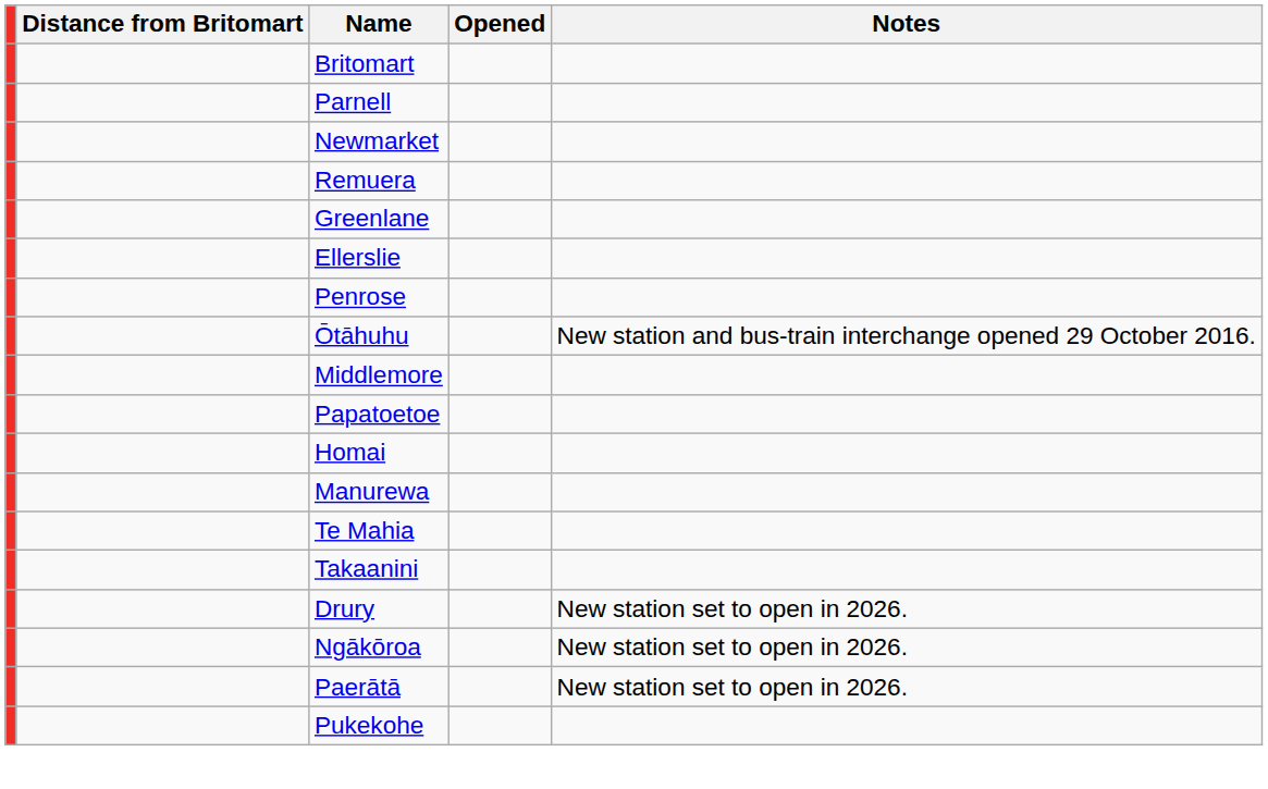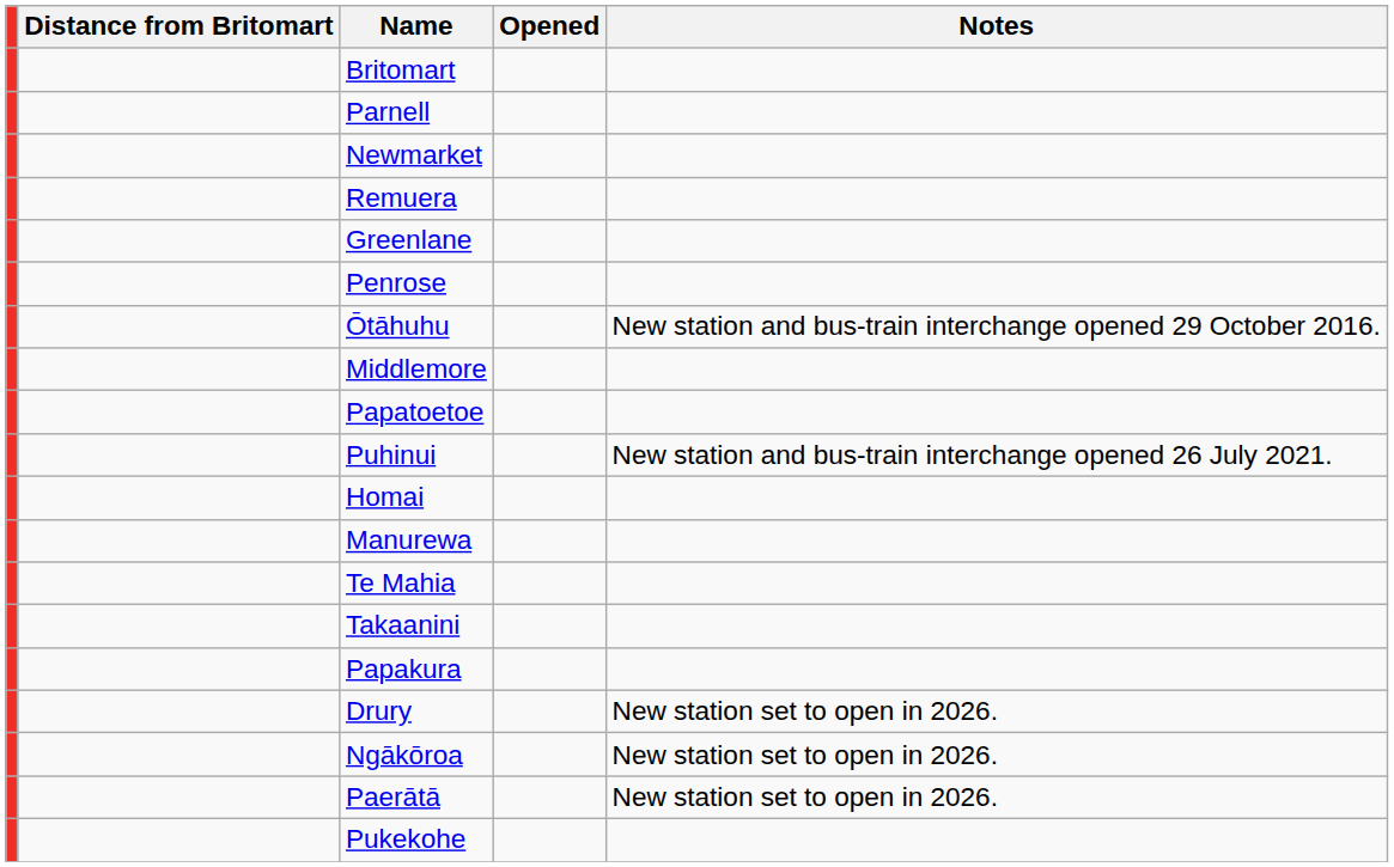- row: Ellerslie
+ row: Puhinui | New station and bus-train interchange opened 26 July 2021.
+ row: Papakura
